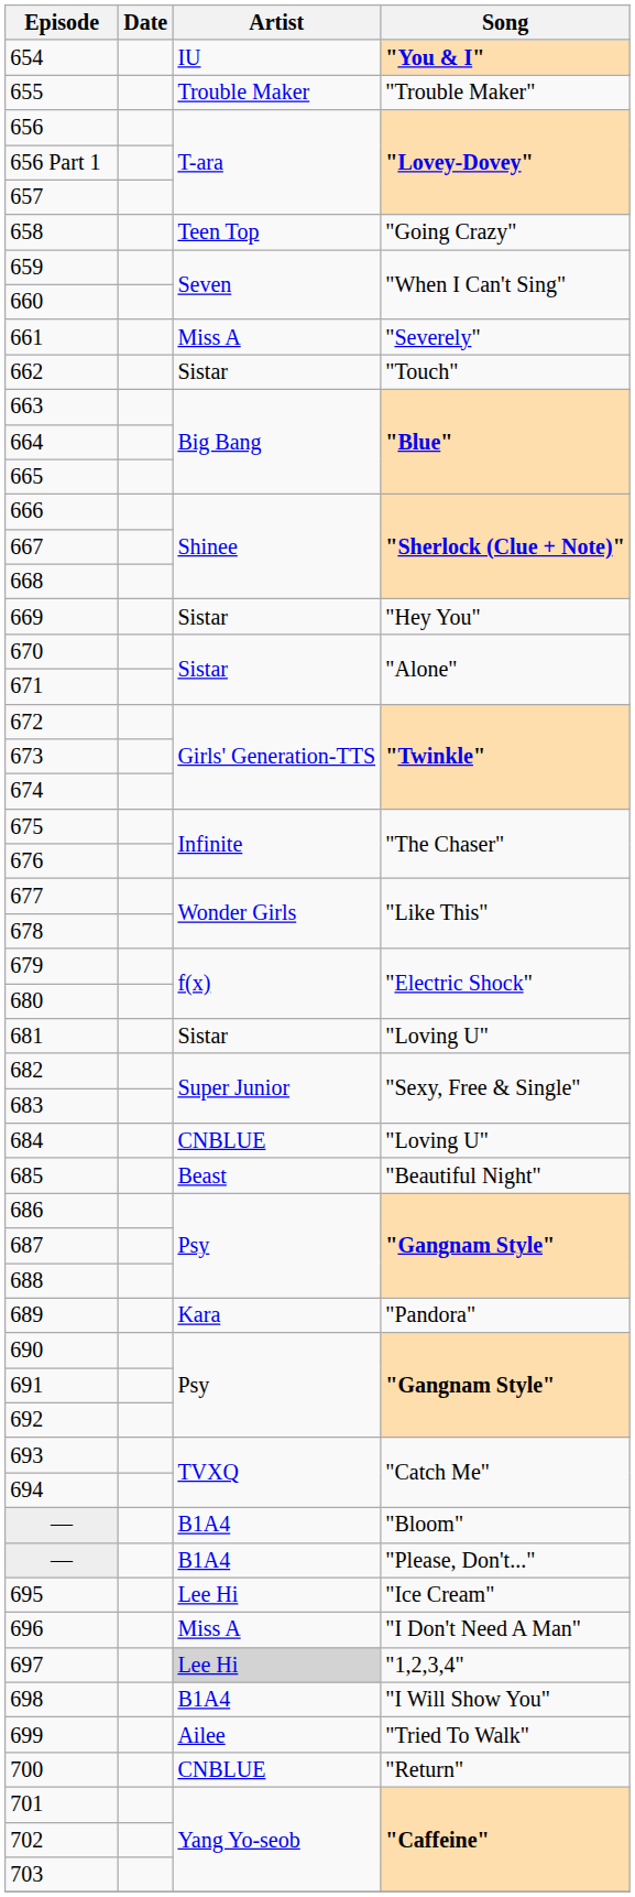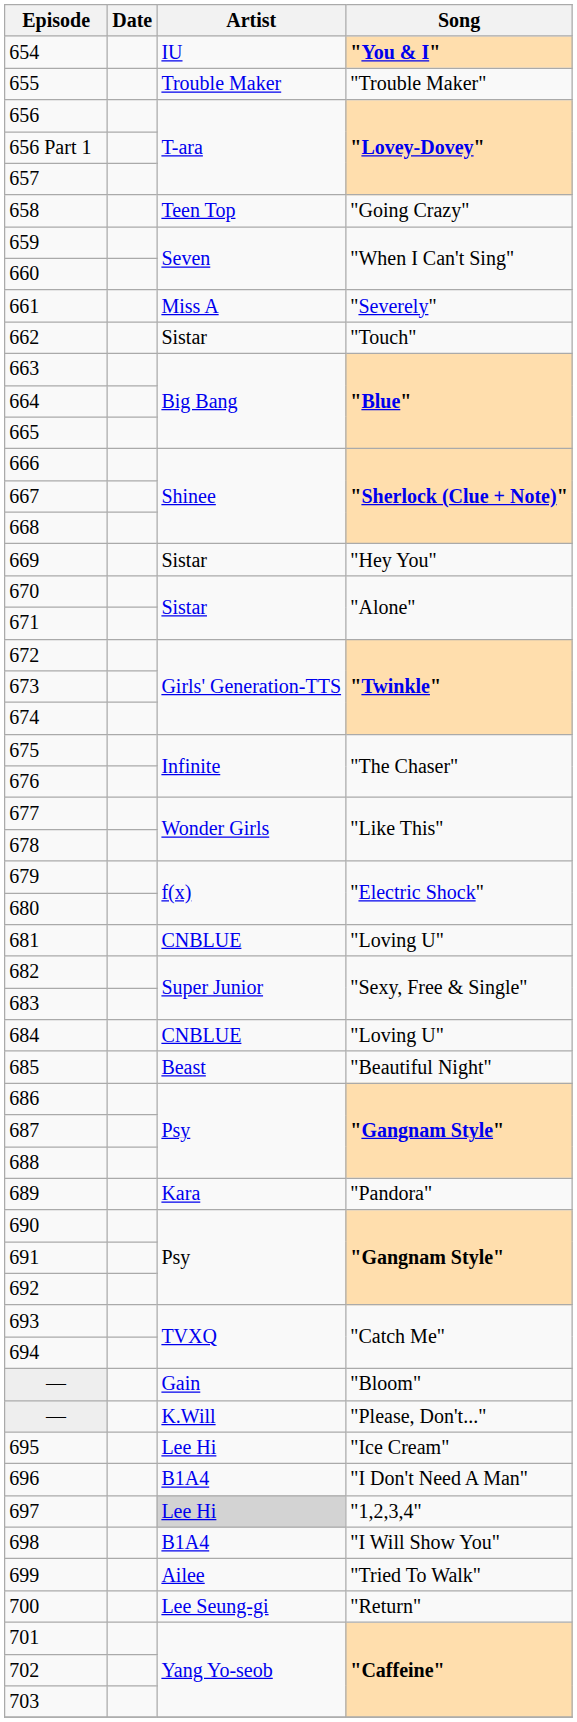681 | Artist: Sistar -> CNBLUE
— / "Bloom" | Artist: B1A4 -> Gain
— / "Please, Don't..." | Artist: B1A4 -> K.Will
696 | Artist: Miss A -> B1A4
700 | Artist: CNBLUE -> Lee Seung-gi
